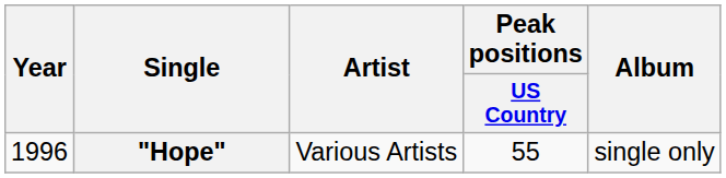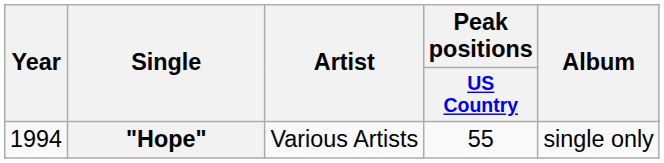"Hope" | Year: 1996 -> 1994
